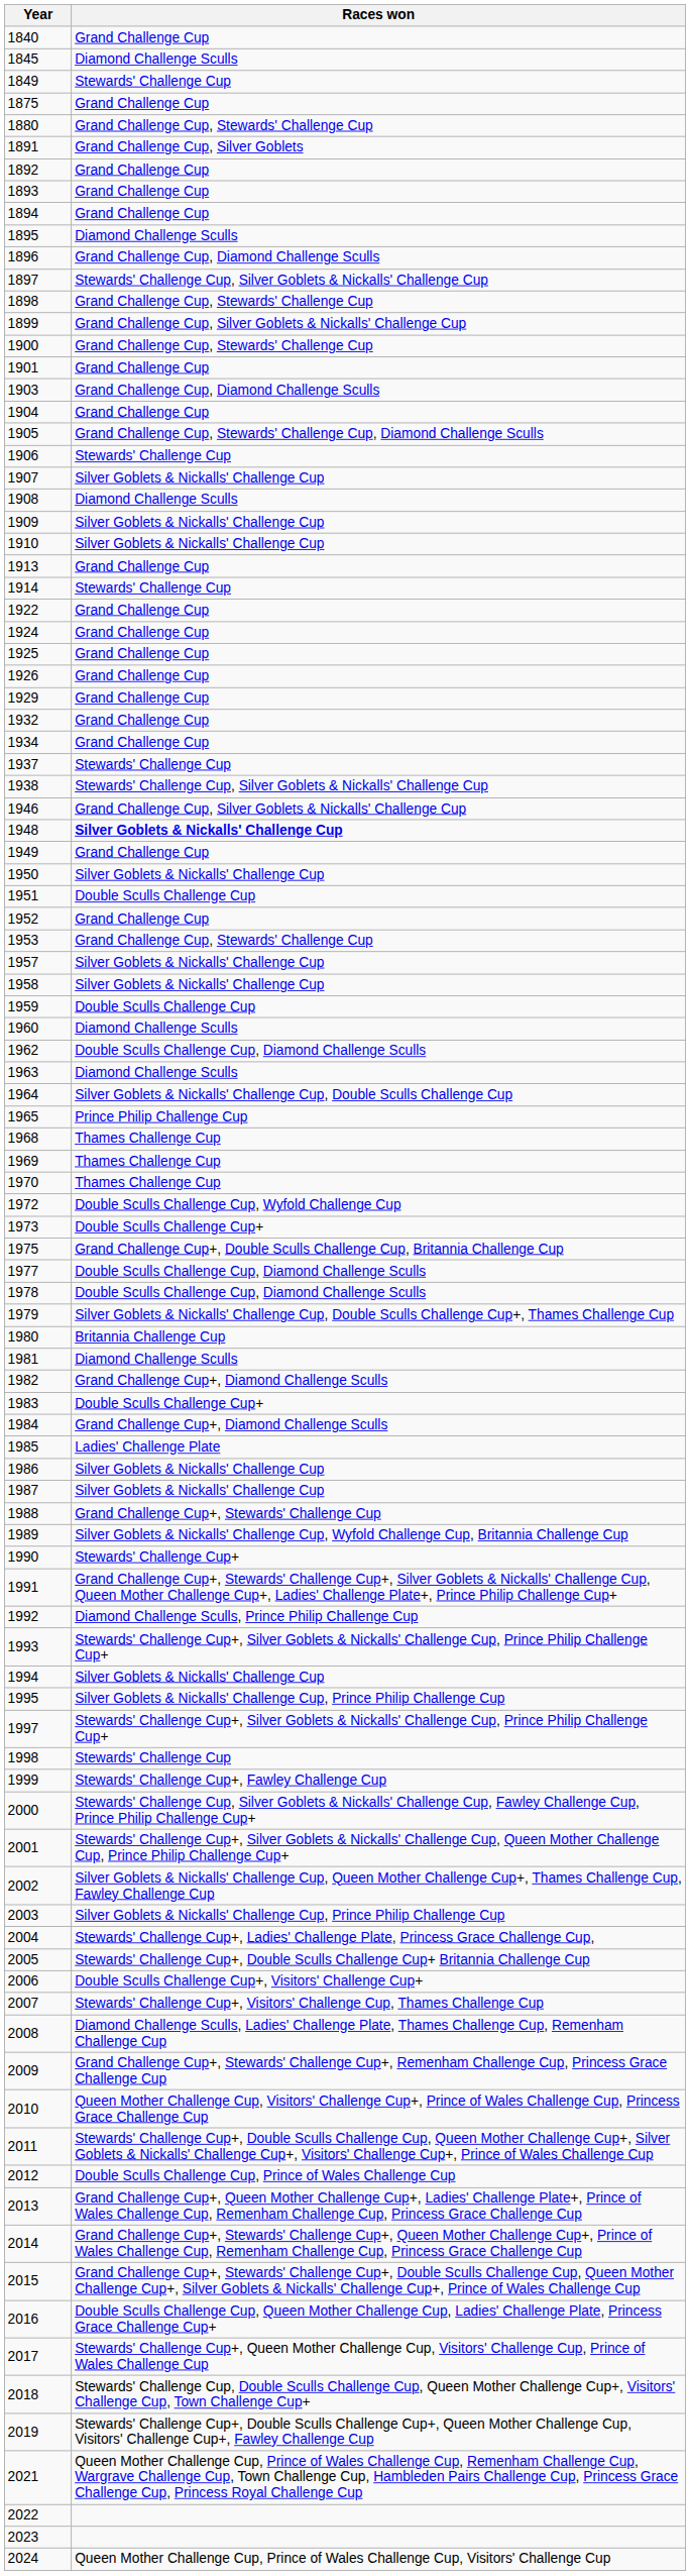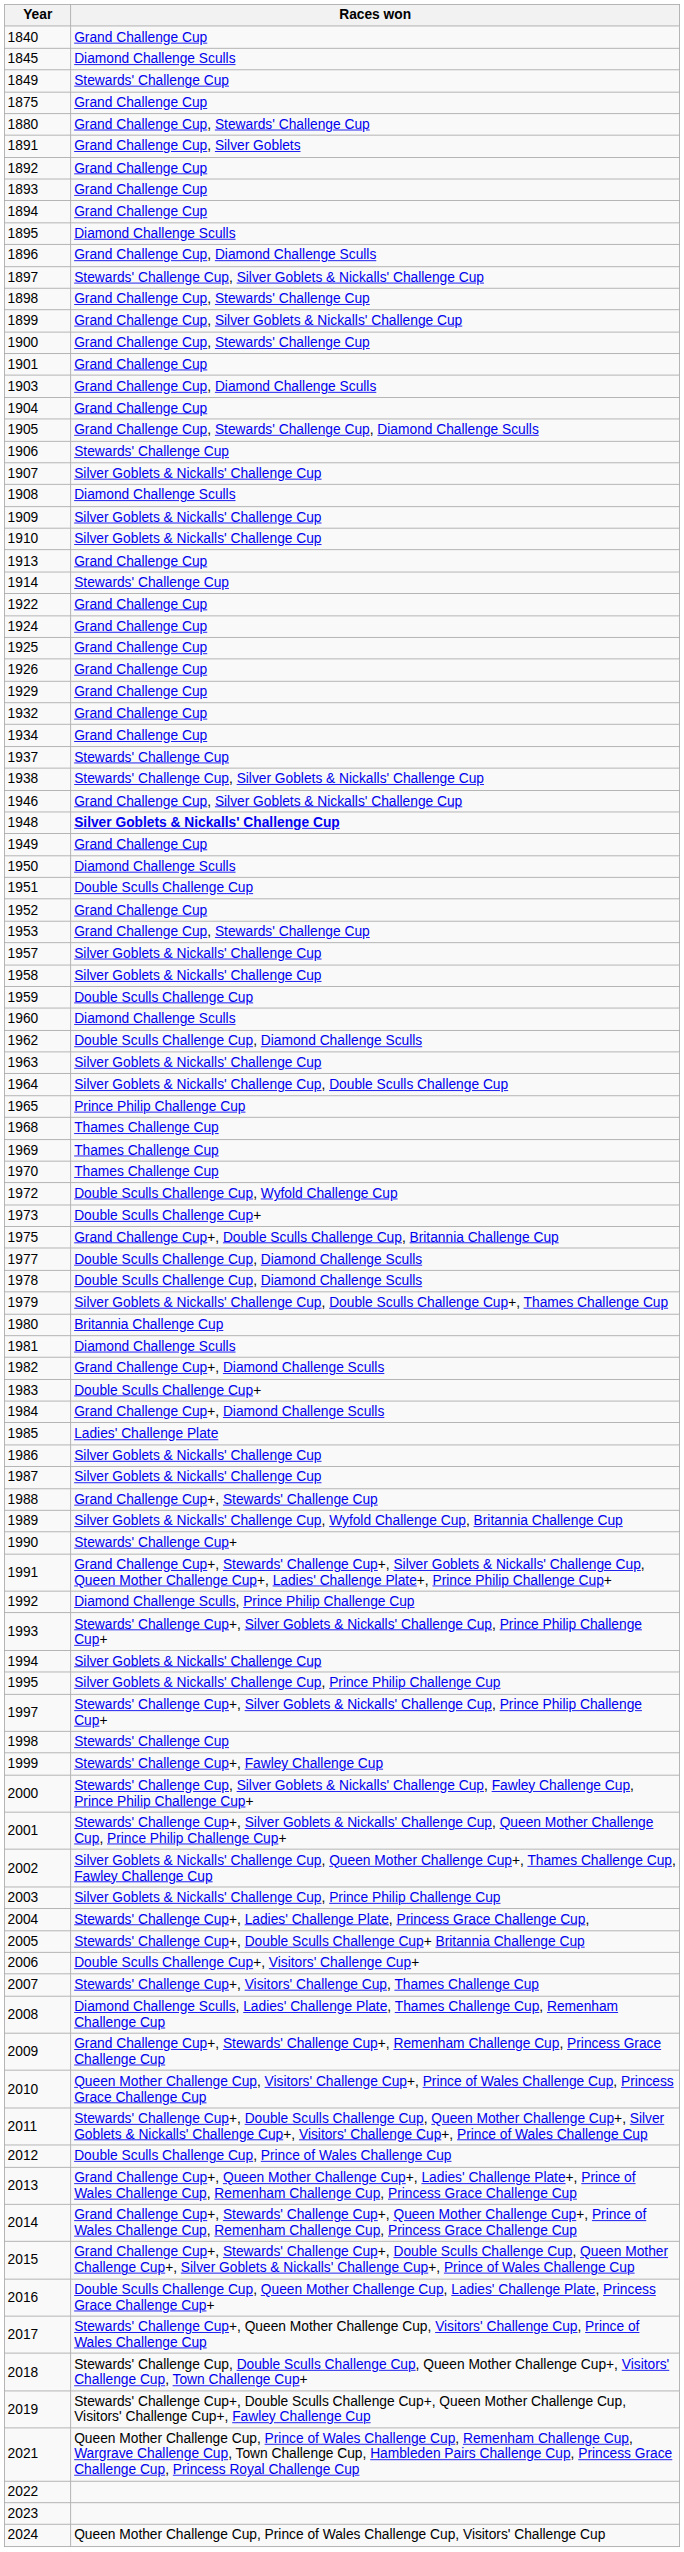1950 | Races won: Silver Goblets & Nickalls' Challenge Cup -> Diamond Challenge Sculls
1963 | Races won: Diamond Challenge Sculls -> Silver Goblets & Nickalls' Challenge Cup
